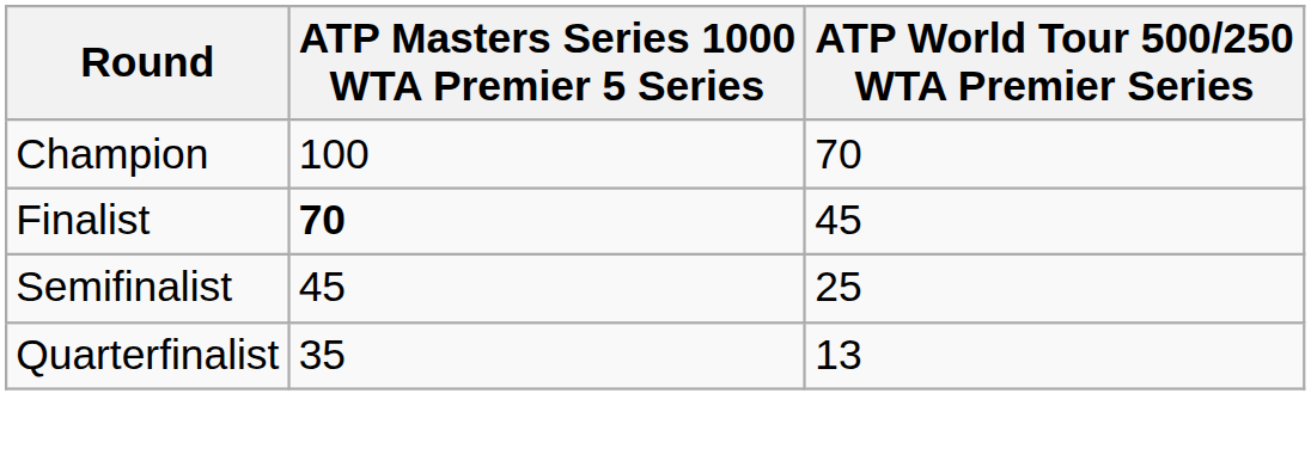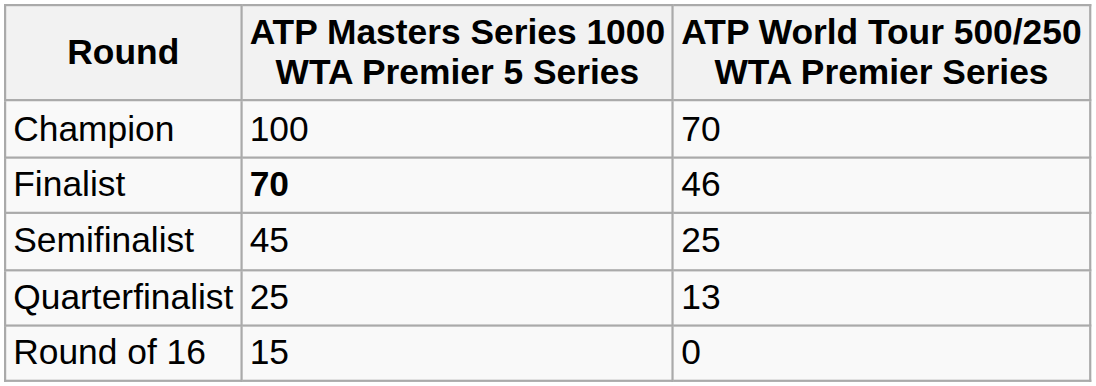Finalist | ATP World Tour 500/250 WTA Premier Series: 45 -> 46
Quarterfinalist | ATP Masters Series 1000 WTA Premier 5 Series: 35 -> 25
+ row: Round of 16 | 15 | 0
